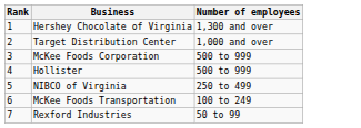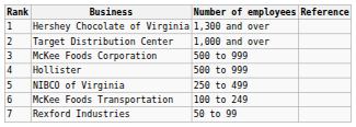+ column: Reference
